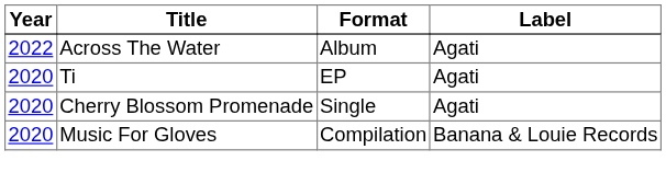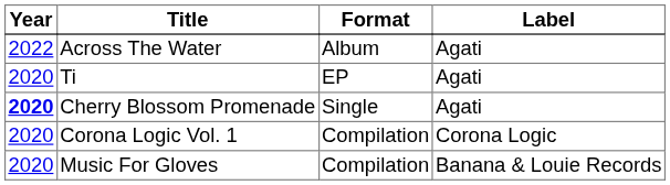Cherry Blossom Promenade | Year: normal -> bold
+ row: 2020 | Corona Logic Vol. 1 | Compilation | Corona Logic
